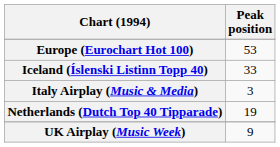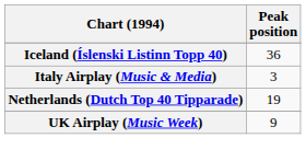- row: Europe (Eurochart Hot 100) | 53
Iceland (Íslenski Listinn Topp 40) | Peak position: 33 -> 36
